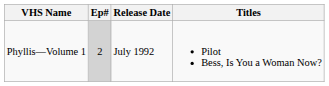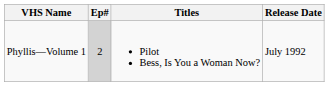columns swapped: Release Date <-> Titles
